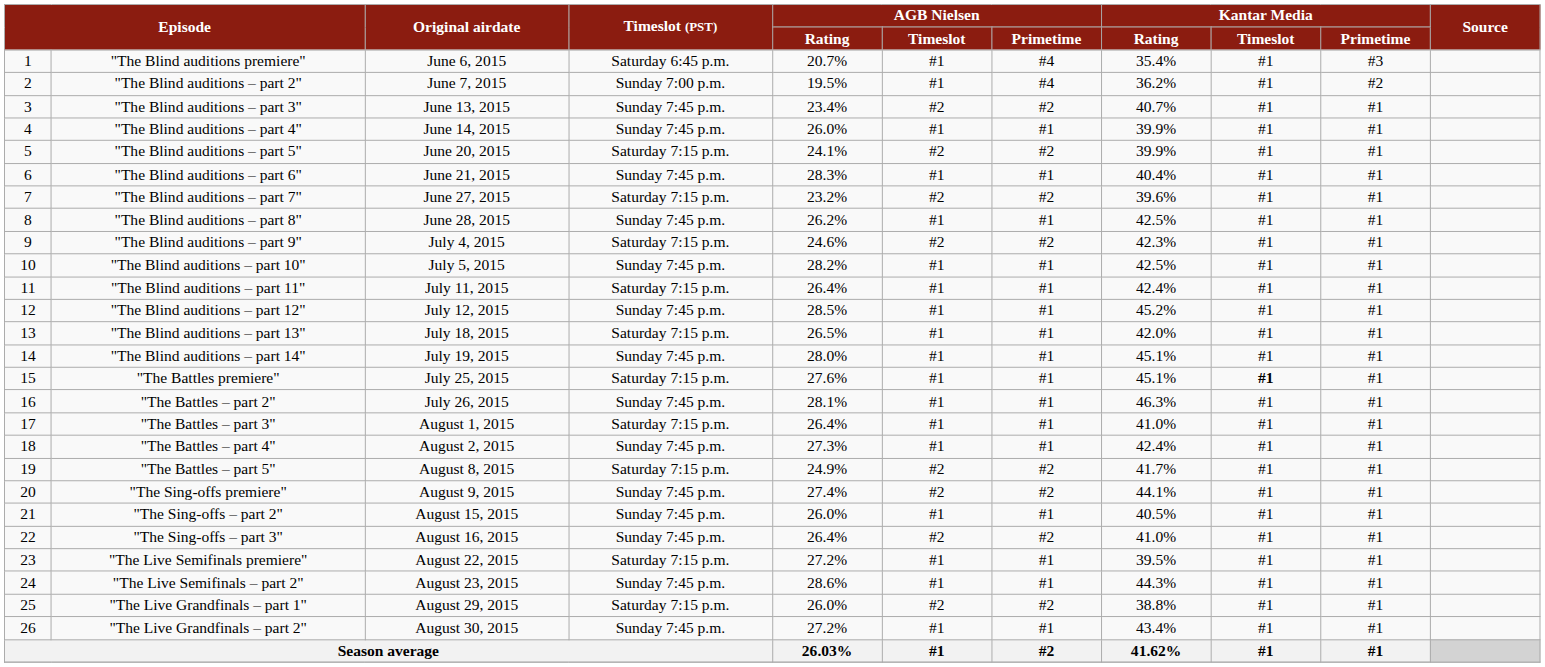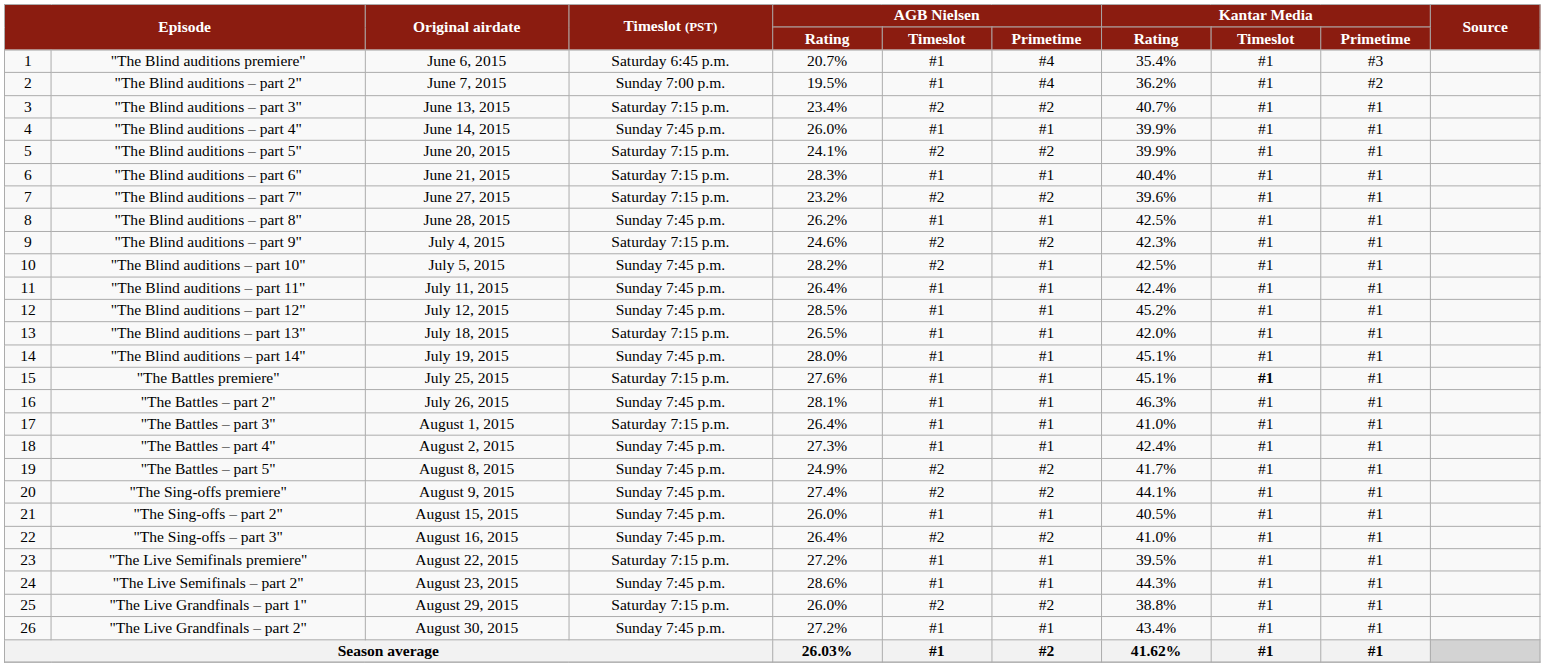"The Blind auditions – part 3" | Timeslot (PST): Sunday 7:45 p.m. -> Saturday 7:15 p.m.
"The Blind auditions – part 6" | Timeslot (PST): Sunday 7:45 p.m. -> Saturday 7:15 p.m.
"The Blind auditions – part 10" | AGB Nielsen / Timeslot: #1 -> #2
"The Blind auditions – part 11" | Timeslot (PST): Saturday 7:15 p.m. -> Sunday 7:45 p.m.
"The Battles – part 5" | Timeslot (PST): Saturday 7:15 p.m. -> Sunday 7:45 p.m.
